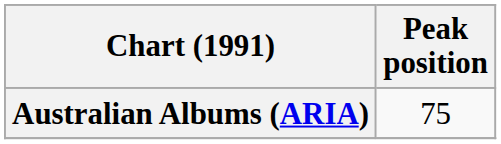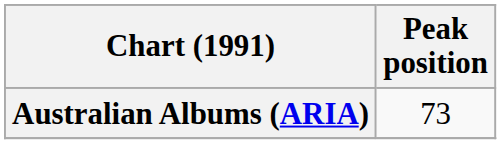Australian Albums (ARIA) | Peak position: 75 -> 73
